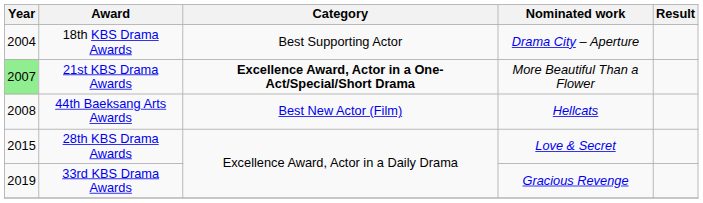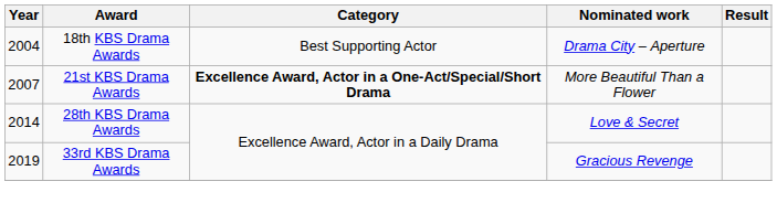21st KBS Drama Awards | Year: lightgreen background -> no background
- row: 2008 | 44th Baeksang Arts Awards | Best New Actor (Film) | Hellcats
28th KBS Drama Awards | Year: 2015 -> 2014
